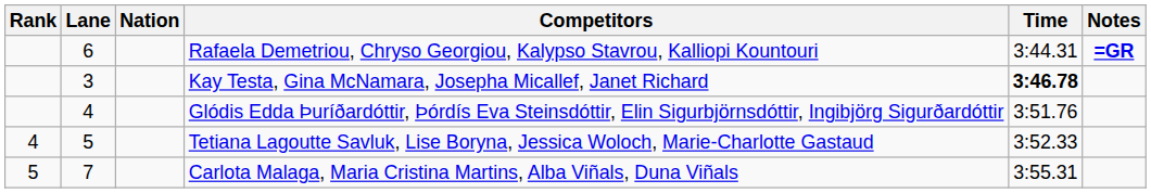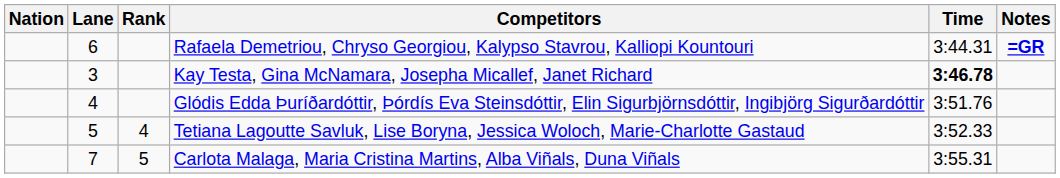columns swapped: Rank <-> Nation
